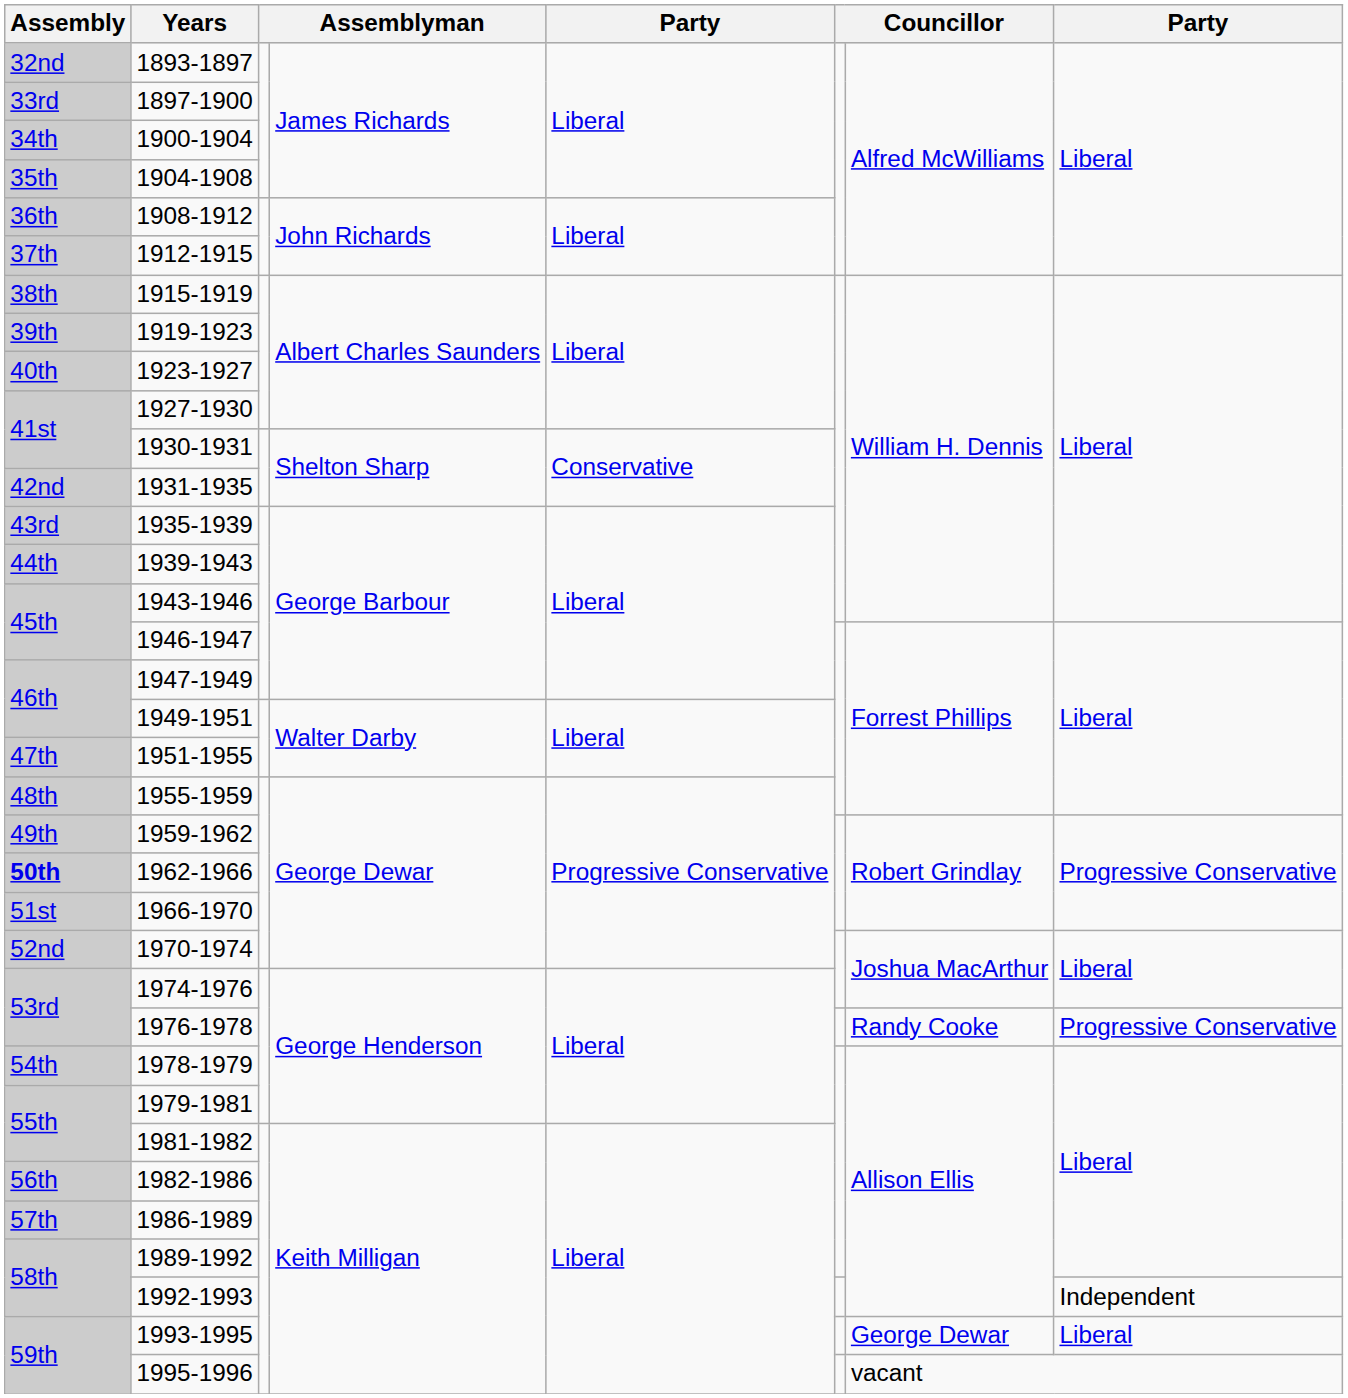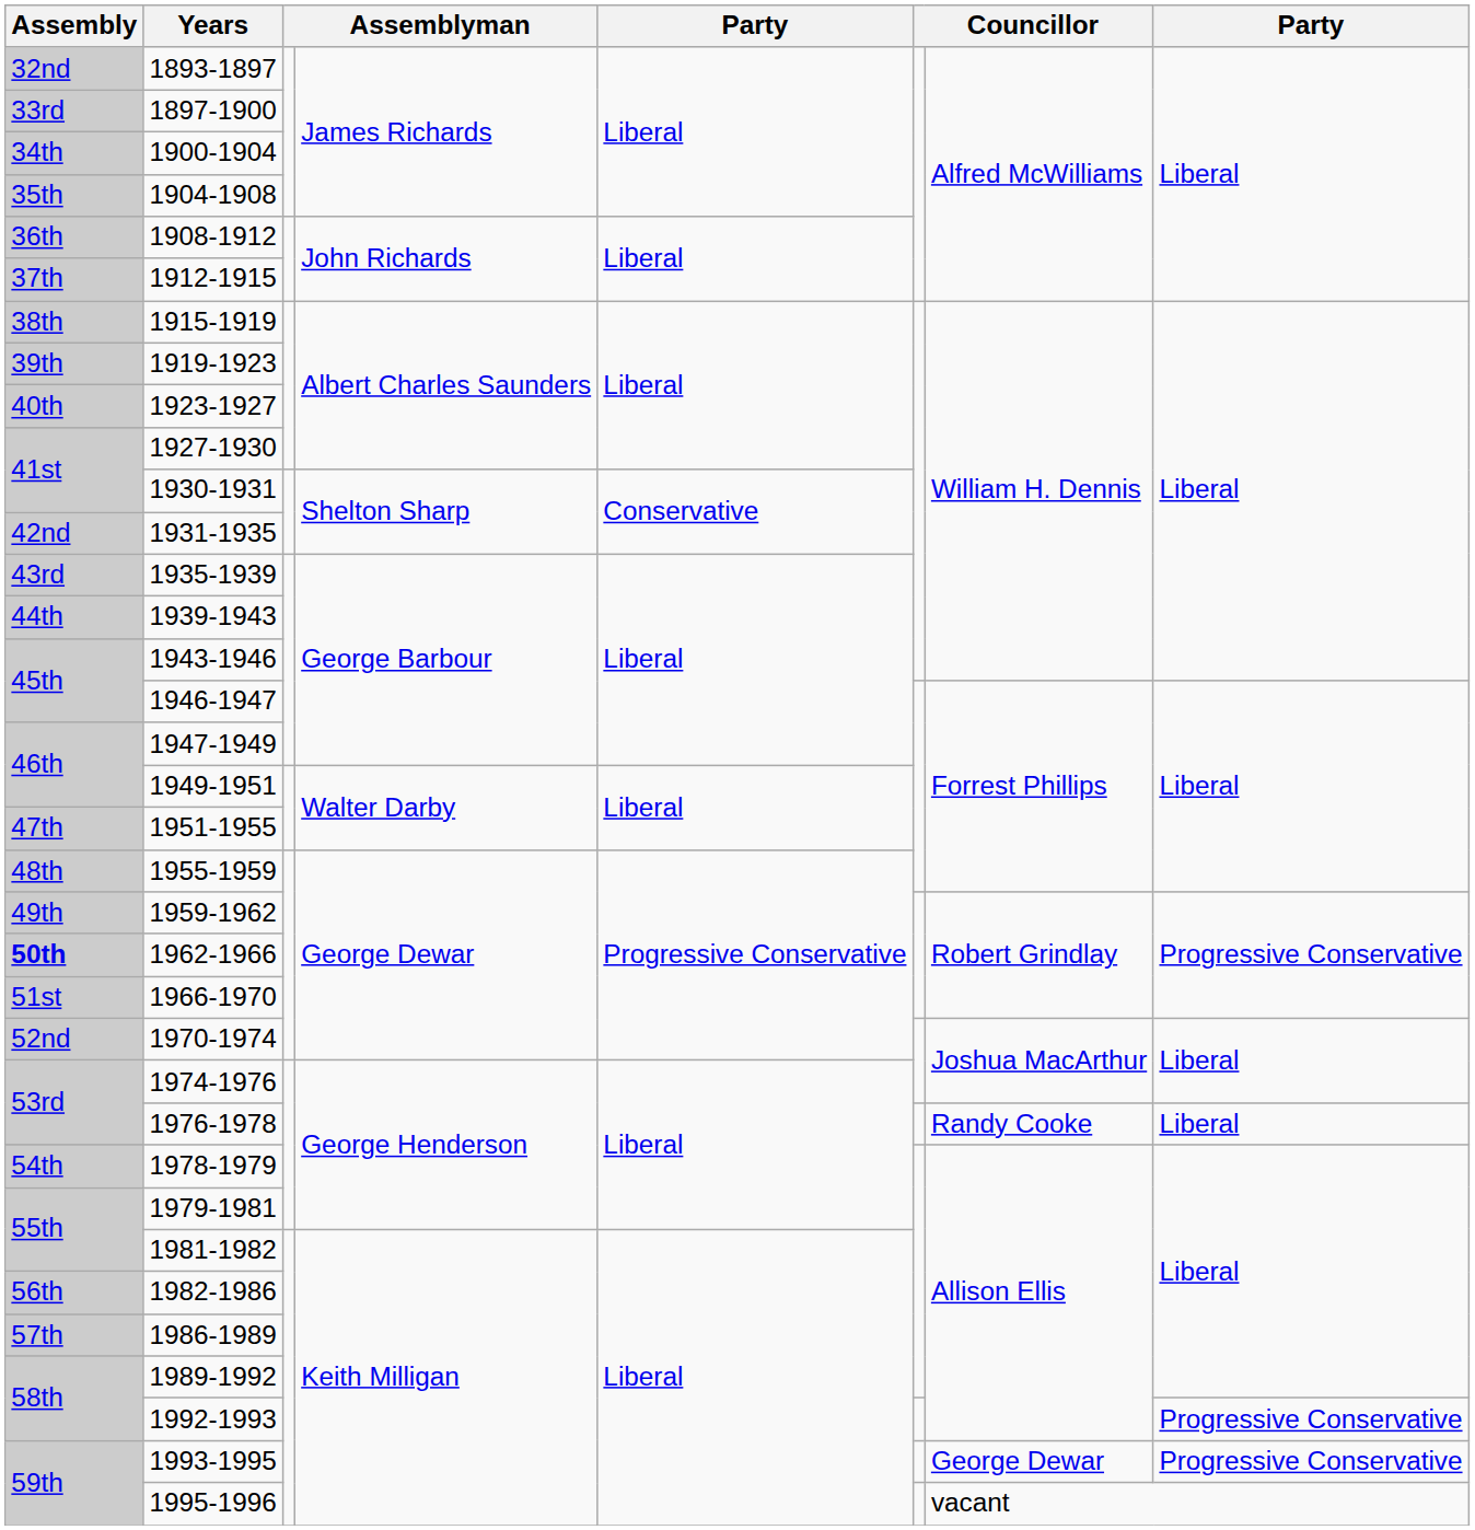1976-1978 | column 8: Progressive Conservative -> Liberal
1992-1993 | column 8: Independent -> Progressive Conservative
1993-1995 | column 8: Liberal -> Progressive Conservative
